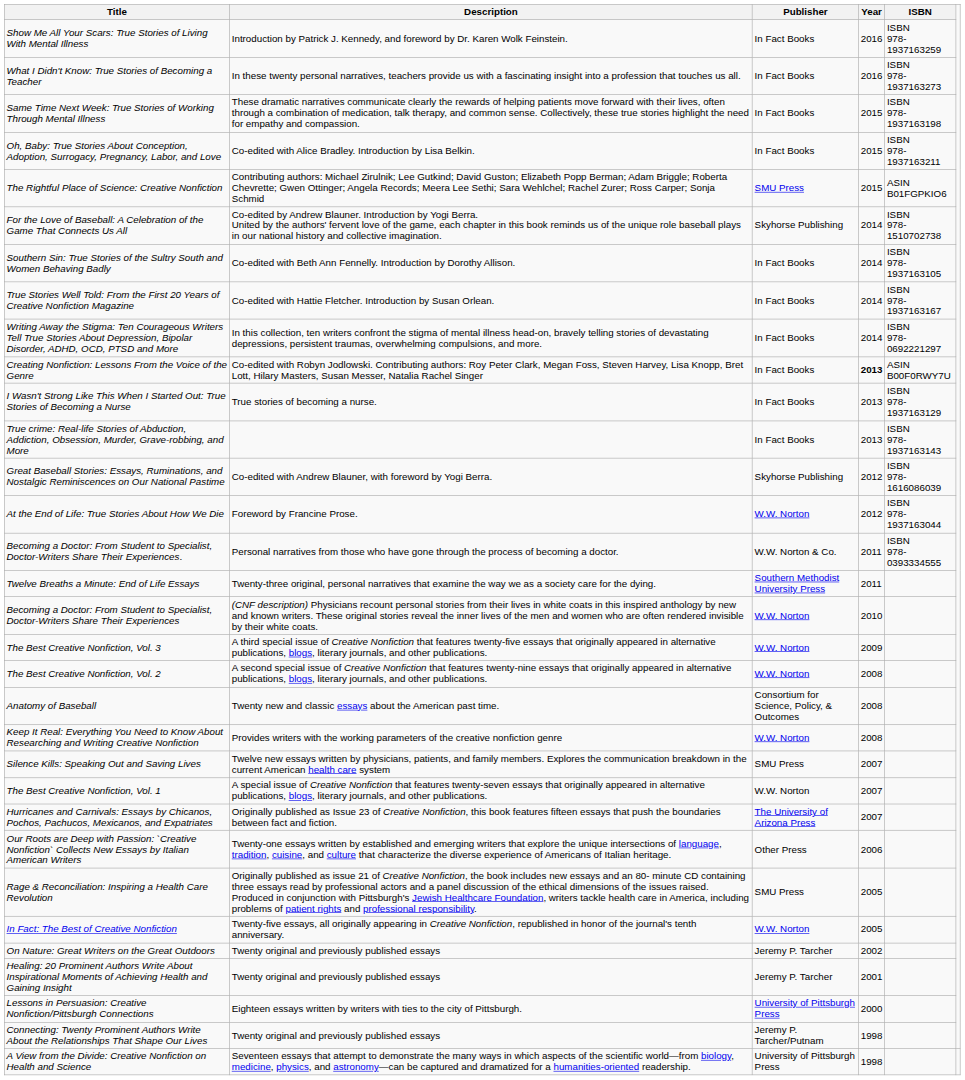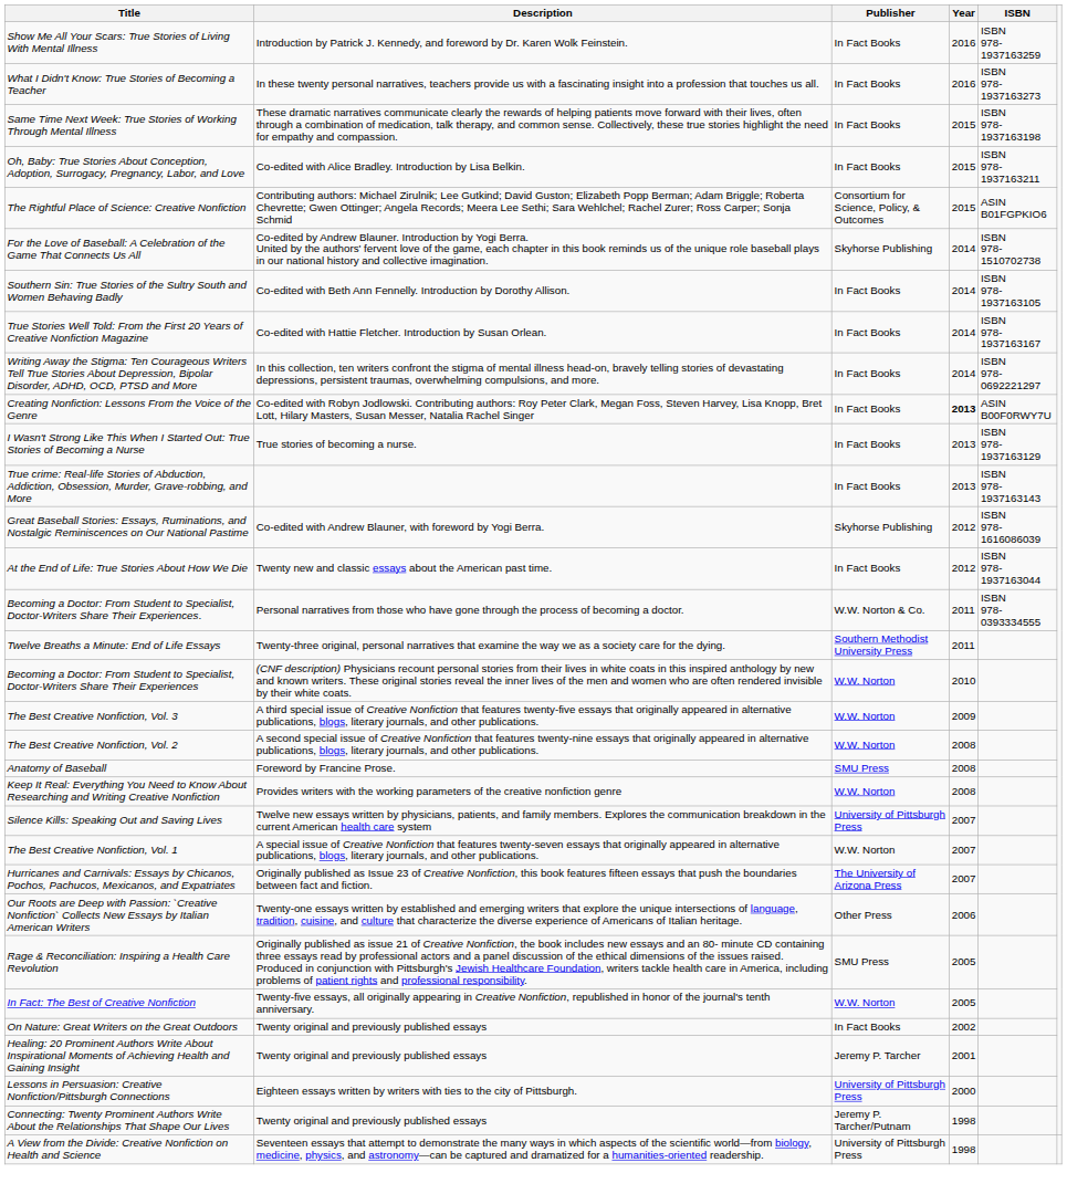The Rightful Place of Science: Creative Nonfiction | Publisher: SMU Press -> Consortium for Science, Policy, & Outcomes
At the End of Life: True Stories About How We Die | Description: Foreword by Francine Prose. -> Twenty new and classic essays about the American past time.
At the End of Life: True Stories About How We Die | Publisher: W.W. Norton -> In Fact Books
Anatomy of Baseball | Description: Twenty new and classic essays about the American past time. -> Foreword by Francine Prose.
Anatomy of Baseball | Publisher: Consortium for Science, Policy, & Outcomes -> SMU Press
Silence Kills: Speaking Out and Saving Lives | Publisher: SMU Press -> University of Pittsburgh Press
On Nature: Great Writers on the Great Outdoors | Publisher: Jeremy P. Tarcher -> In Fact Books
